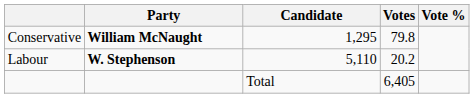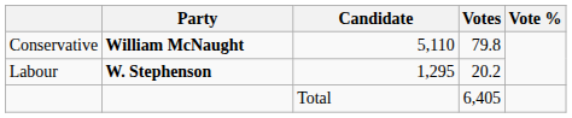Conservative | Candidate: 1,295 -> 5,110
Labour | Candidate: 5,110 -> 1,295
